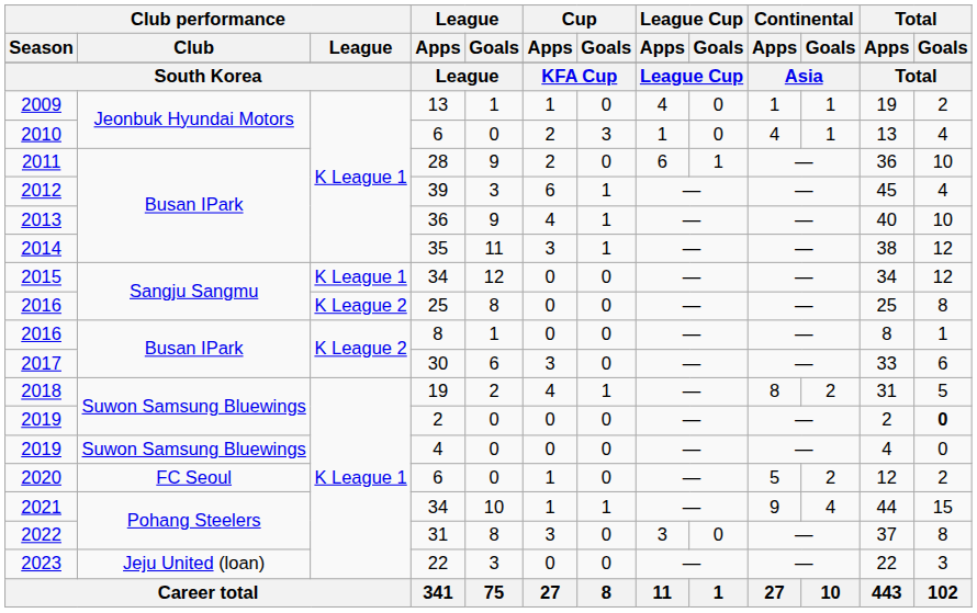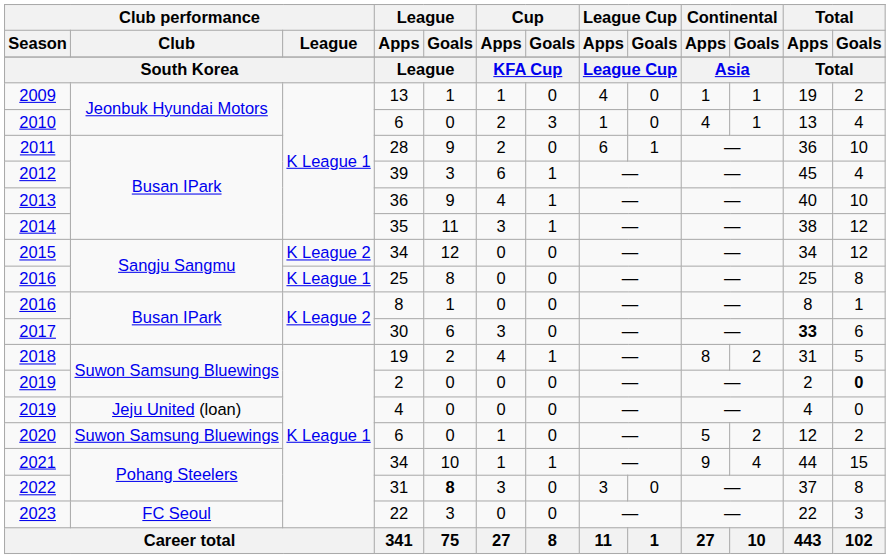2015 | Club performance / League: K League 1 -> K League 2
2016 / 25 | Club performance / League: K League 2 -> K League 1
2017 | Total / Apps: normal -> bold
2019 / 4 | Club performance / Club: Suwon Samsung Bluewings -> Jeju United (loan)
2020 | Club performance / Club: FC Seoul -> Suwon Samsung Bluewings
2022 | League / Goals: normal -> bold
2023 | Club performance / Club: Jeju United (loan) -> FC Seoul
